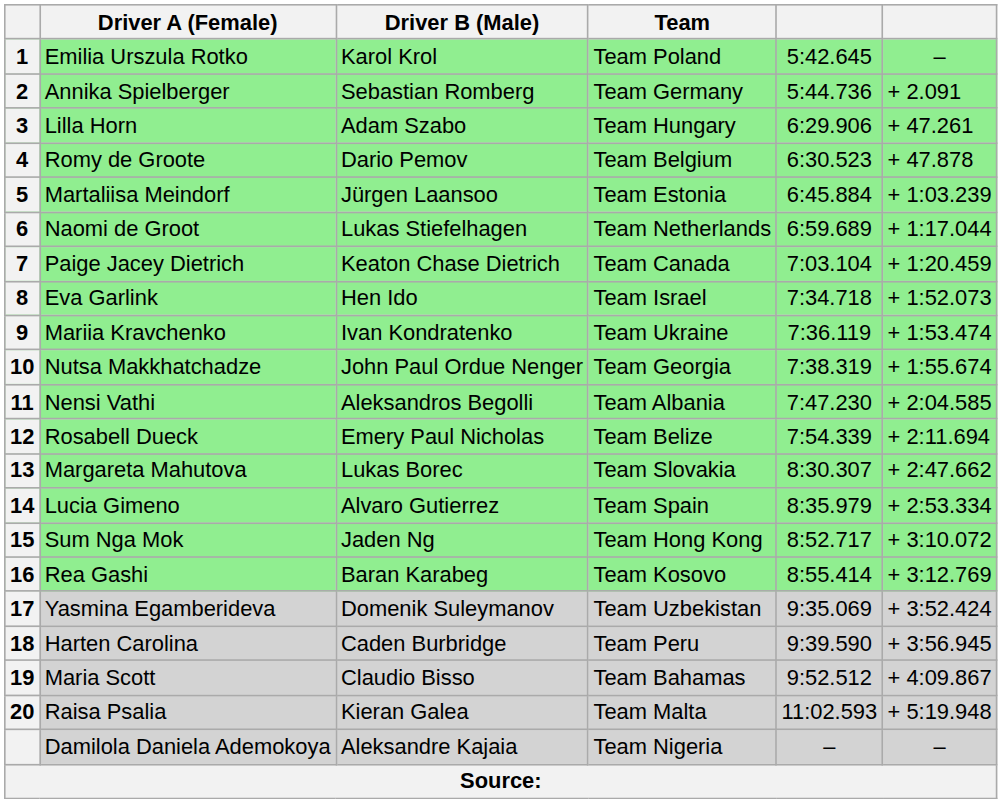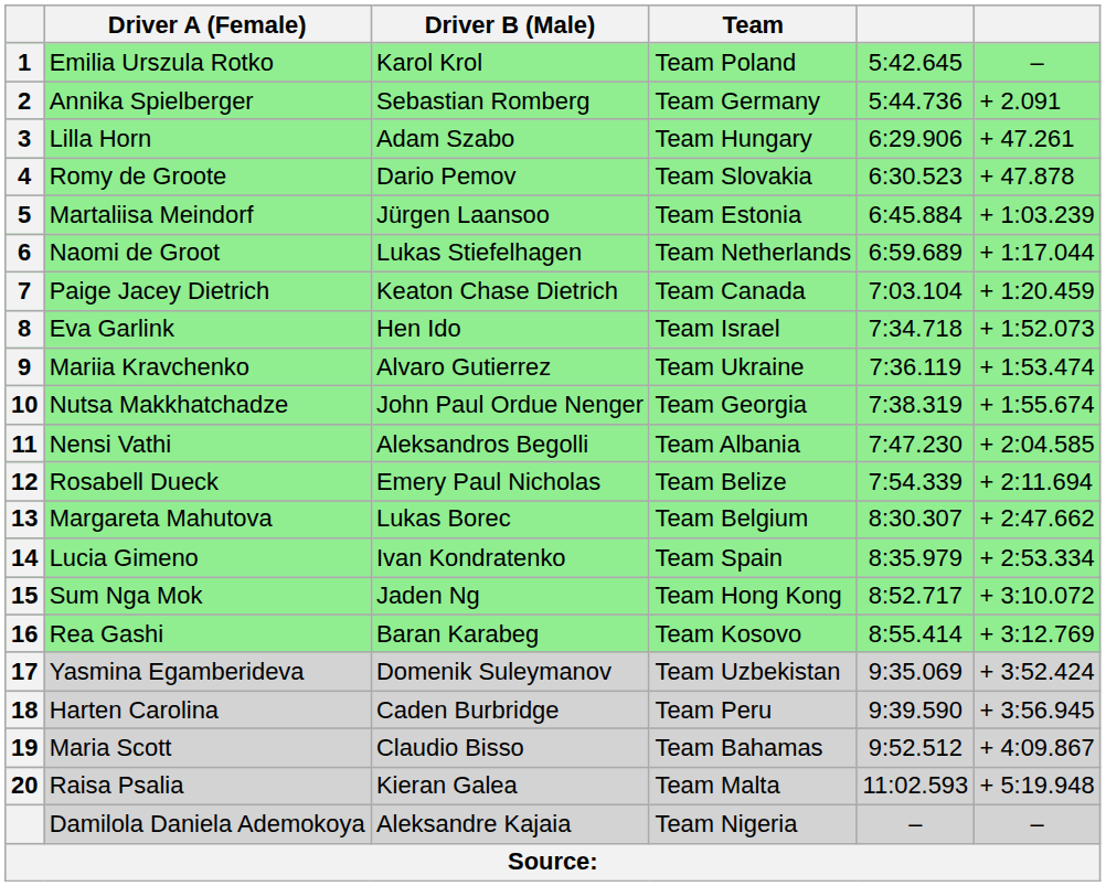Romy de Groote | Team: Team Belgium -> Team Slovakia
Mariia Kravchenko | Driver B (Male): Ivan Kondratenko -> Alvaro Gutierrez
Margareta Mahutova | Team: Team Slovakia -> Team Belgium
Lucia Gimeno | Driver B (Male): Alvaro Gutierrez -> Ivan Kondratenko
